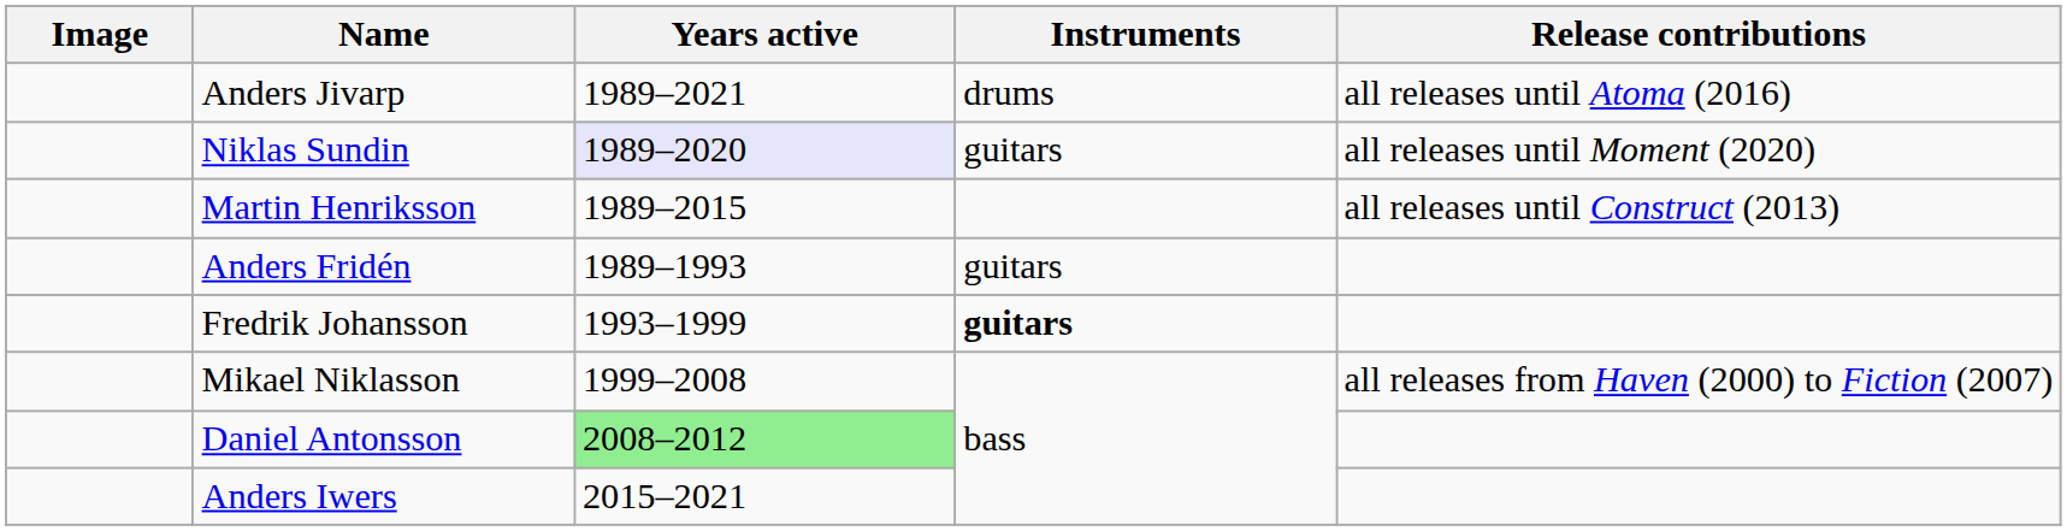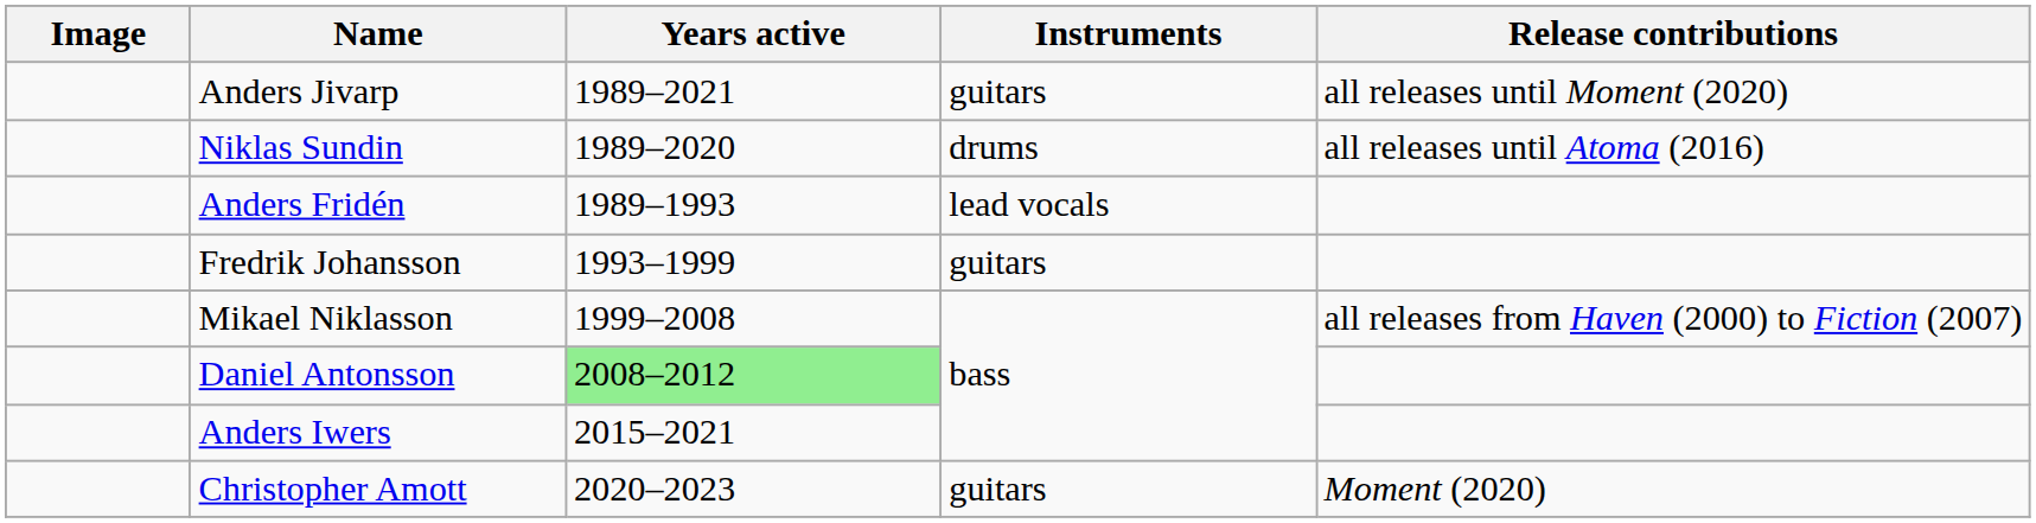Anders Jivarp | Instruments: drums -> guitars
Anders Jivarp | Release contributions: all releases until Atoma (2016) -> all releases until Moment (2020)
Niklas Sundin | Years active: lavender background -> no background
Niklas Sundin | Instruments: guitars -> drums
Niklas Sundin | Release contributions: all releases until Moment (2020) -> all releases until Atoma (2016)
- row: Martin Henriksson | 1989–2015 | all releases until Construct (2013)
Anders Fridén | Instruments: guitars -> lead vocals
Fredrik Johansson | Instruments: bold -> normal
+ row: Christopher Amott | 2020–2023 | guitars | Moment (2020)
